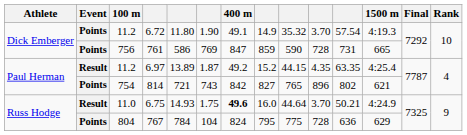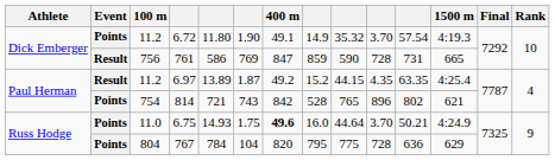761 | Event: Points -> Result
814 | column 8: 827 -> 528
6.75 | Event: Result -> Points
767 | 400 m: 824 -> 820
